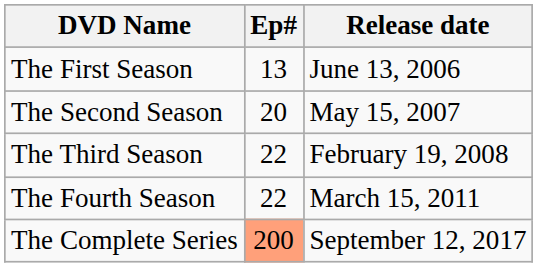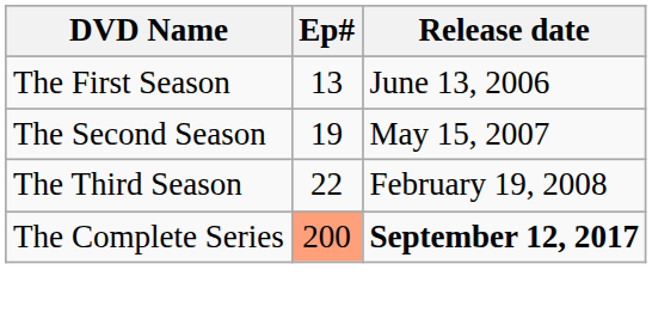The Second Season | Ep#: 20 -> 19
- row: The Fourth Season | 22 | March 15, 2011
The Complete Series | Release date: normal -> bold
